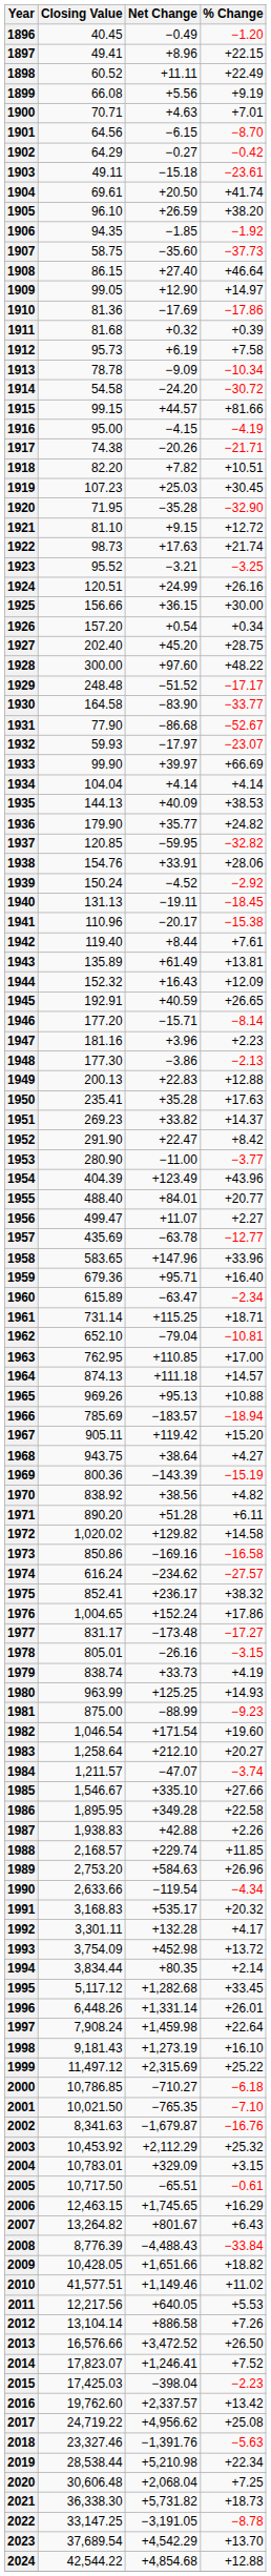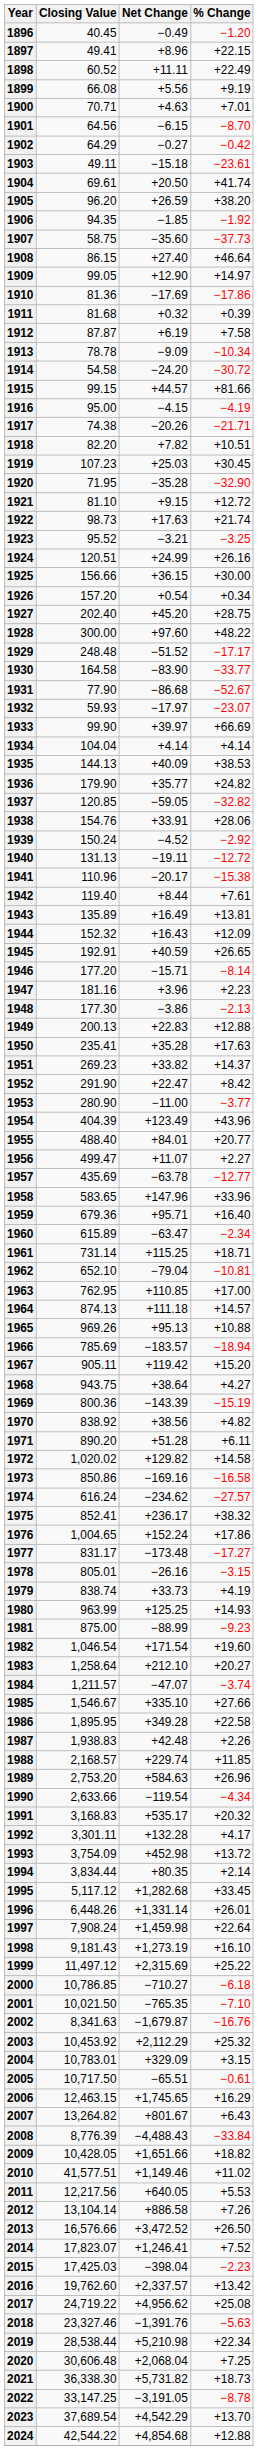1905 | Closing Value: 96.10 -> 96.20
1912 | Closing Value: 95.73 -> 87.87
1937 | Net Change: −59.95 -> −59.05
1940 | % Change: −18.45 -> −12.72
1943 | Net Change: +61.49 -> +16.49
1987 | Net Change: +42.88 -> +42.48
